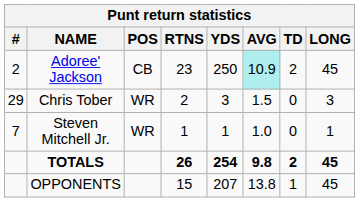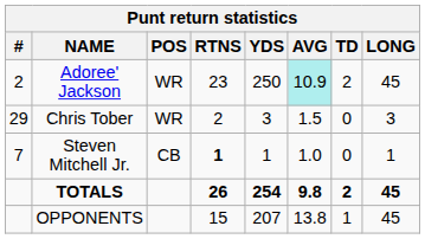Adoree' Jackson | POS: CB -> WR
Steven Mitchell Jr. | POS: WR -> CB
Steven Mitchell Jr. | RTNS: normal -> bold
